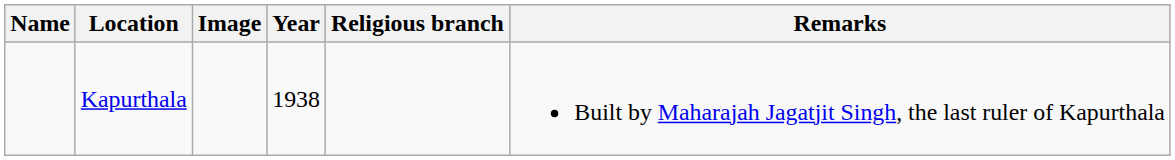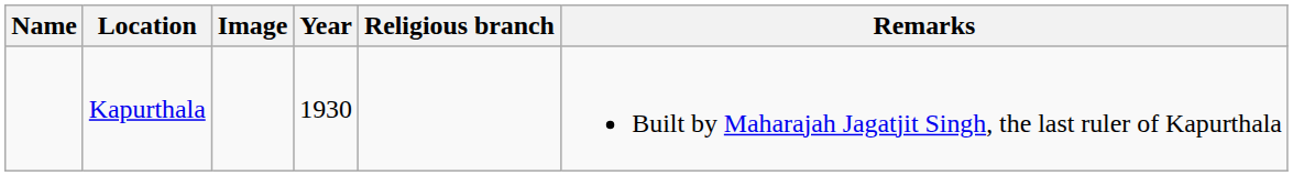Kapurthala | Year: 1938 -> 1930
